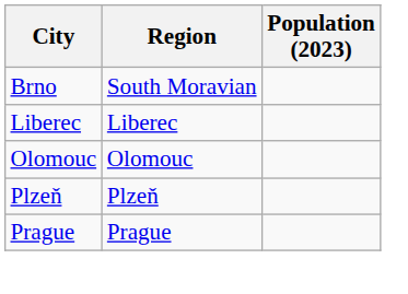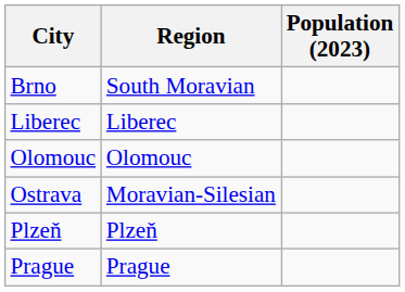+ row: Ostrava | Moravian-Silesian
